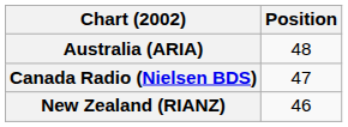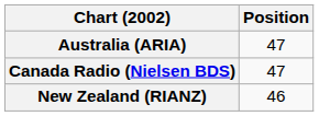Australia (ARIA) | Position: 48 -> 47
